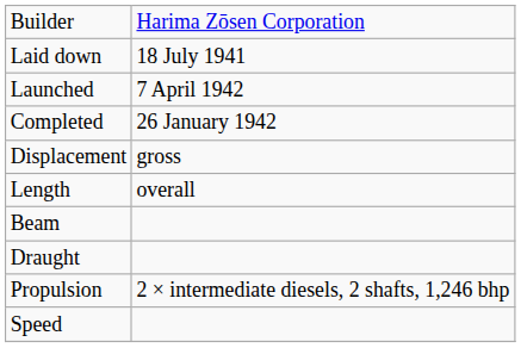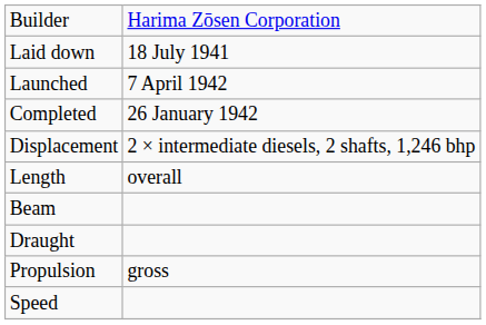Displacement | column 2: gross -> 2 × intermediate diesels, 2 shafts, 1,246 bhp
Propulsion | column 2: 2 × intermediate diesels, 2 shafts, 1,246 bhp -> gross
